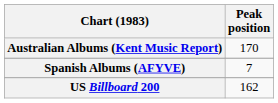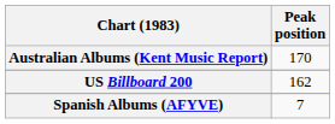rows swapped: Spanish Albums (AFYVE) <-> US Billboard 200
